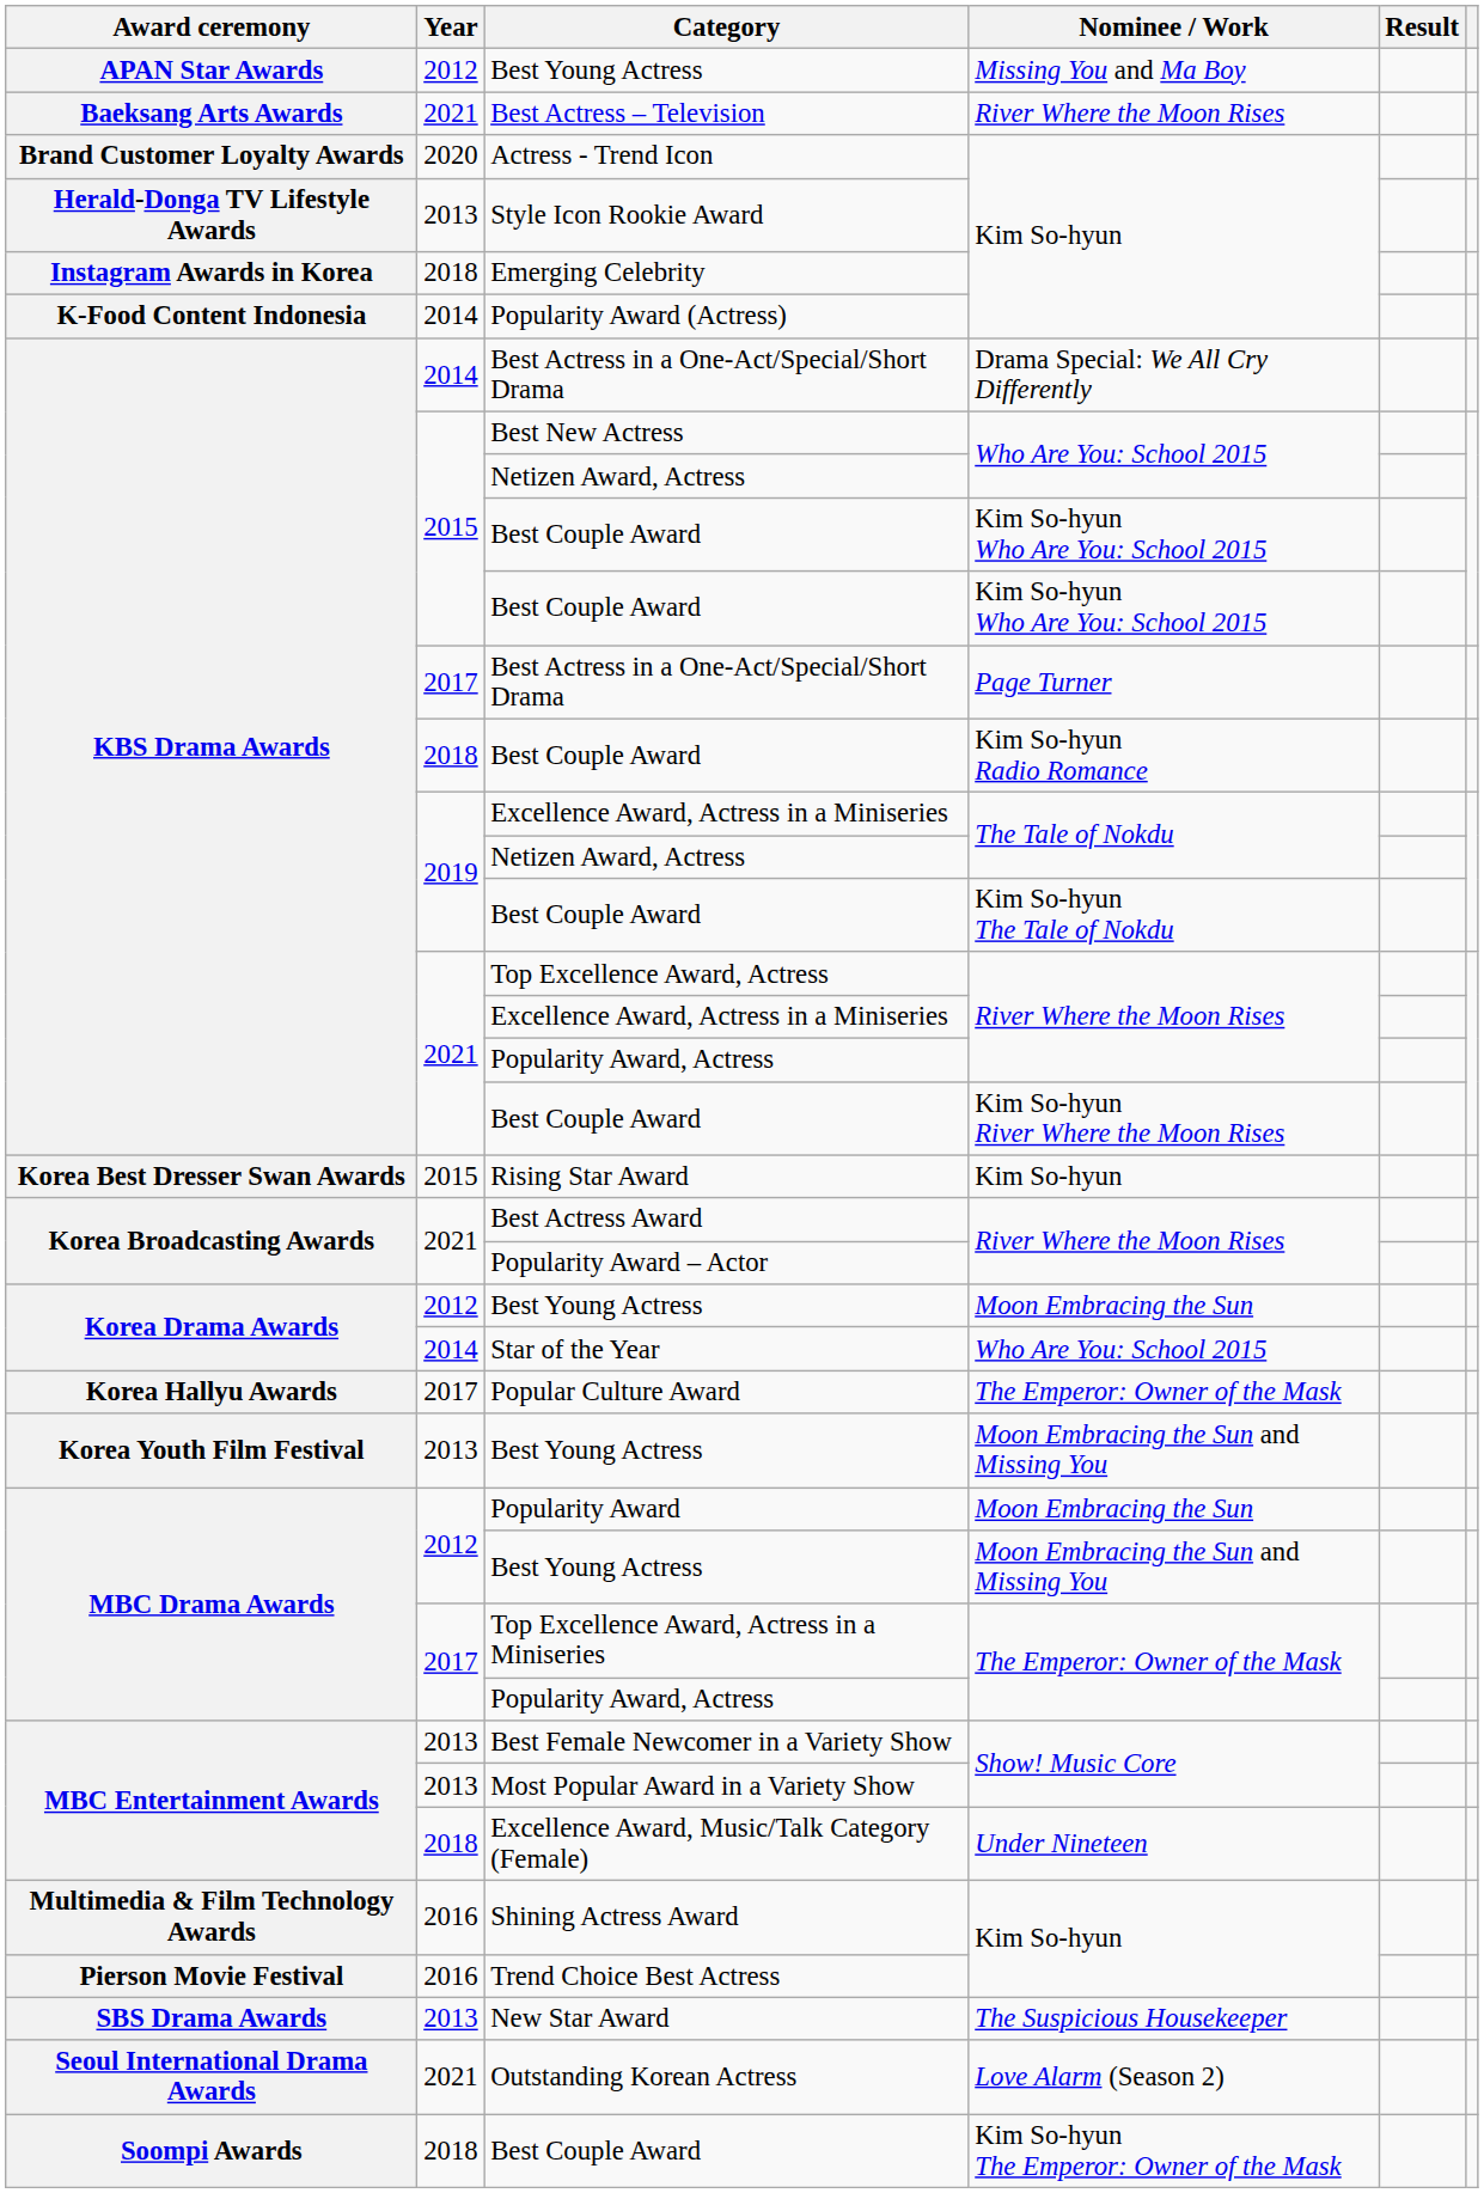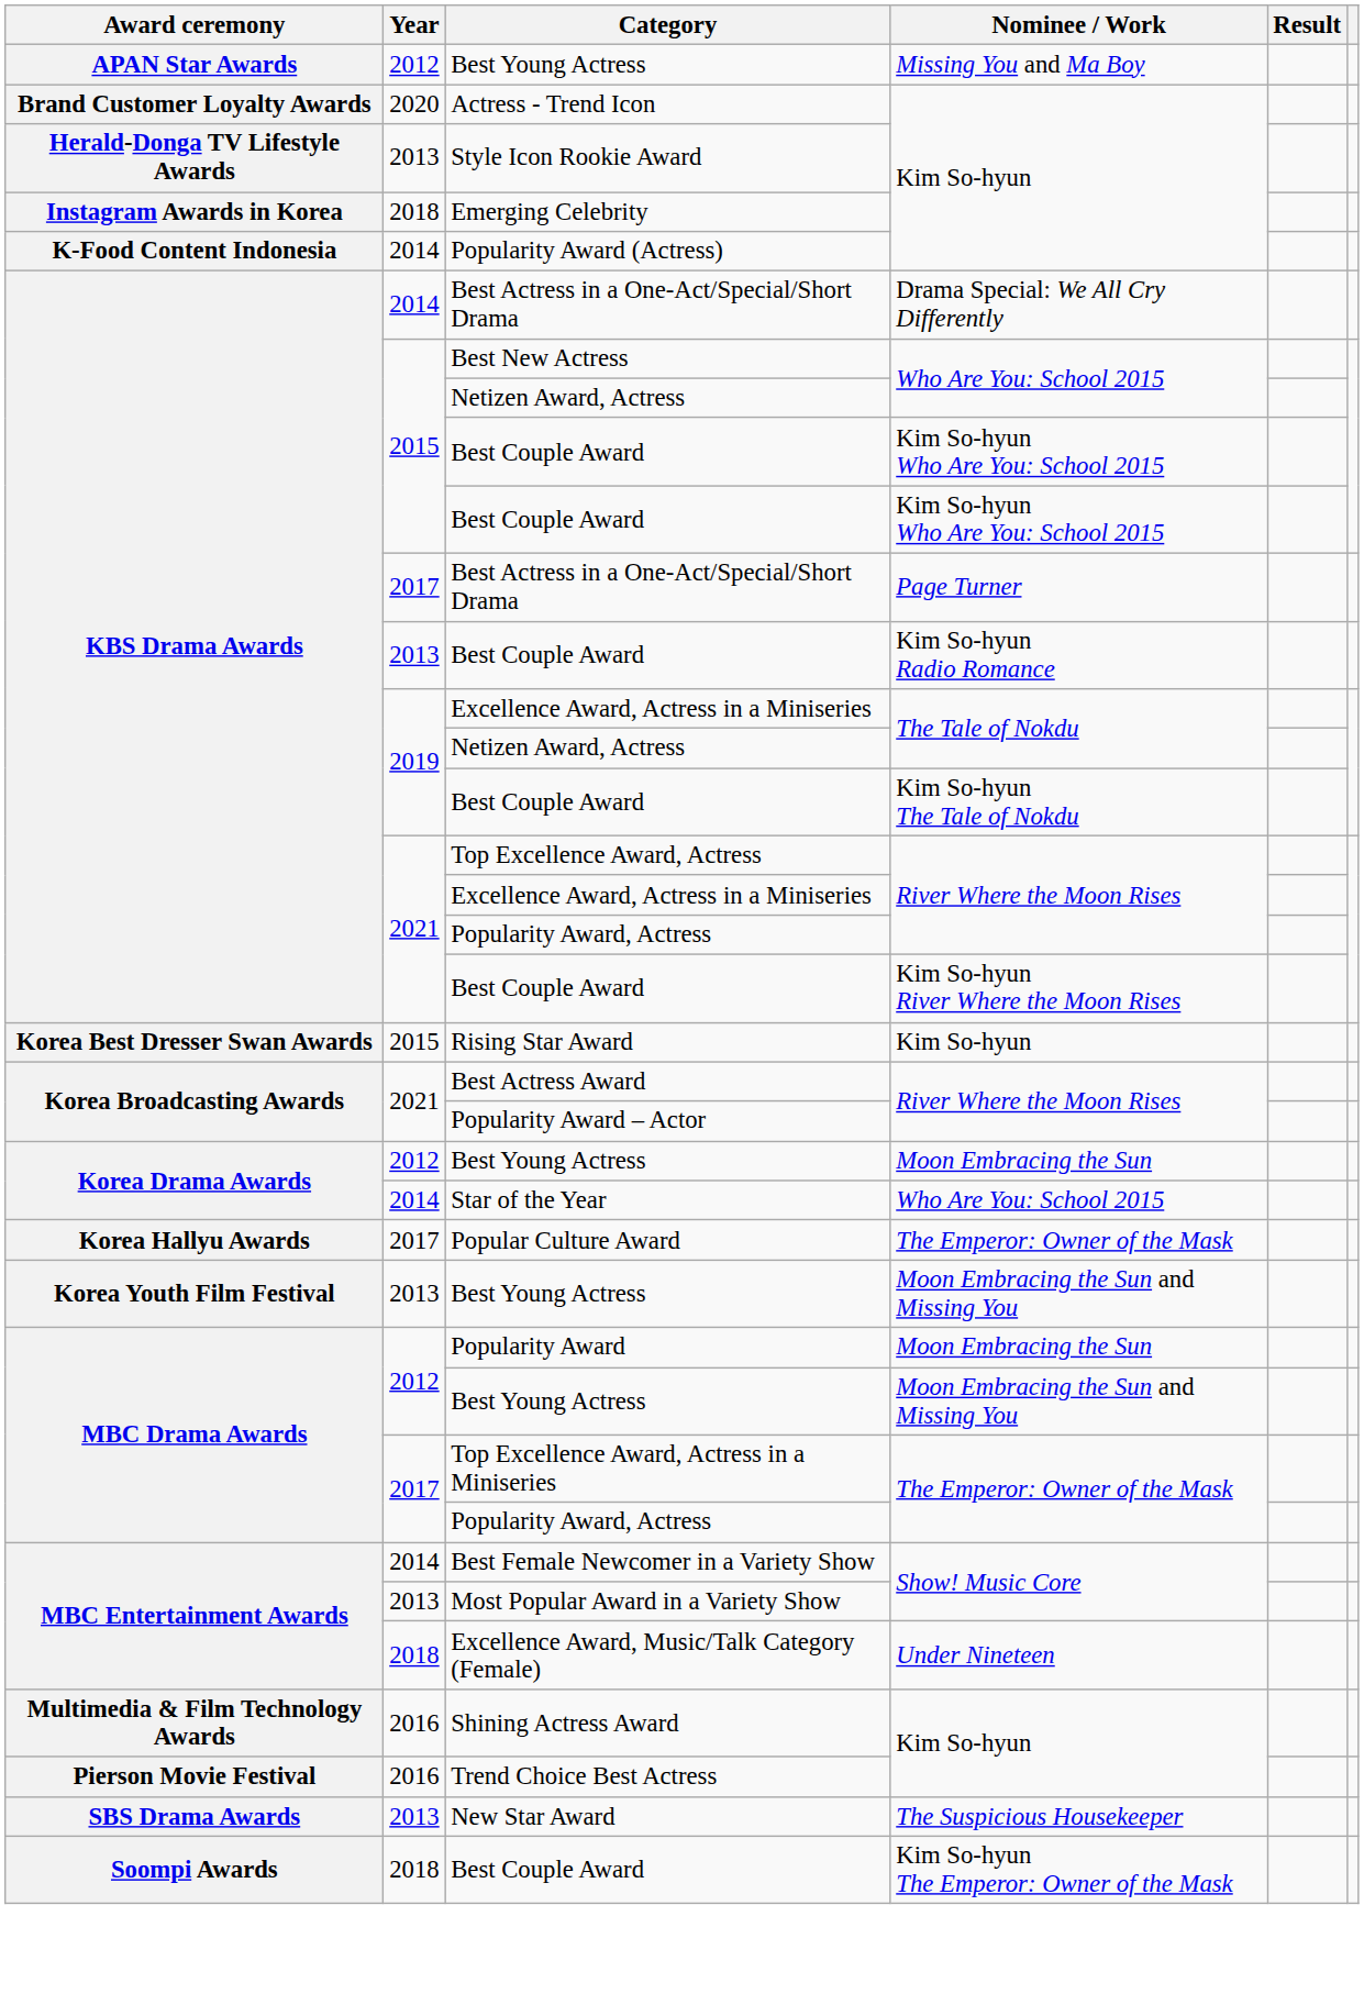- row: Baeksang Arts Awards | 2021 | Best Actress – Television | River Where the Moon Rises
Best Couple Award / Kim So-hyun Radio Romance | Year: 2018 -> 2013
Best Female Newcomer in a Variety Show | Year: 2013 -> 2014
- row: Seoul International Drama Awards | 2021 | Outstanding Korean Actress | Love Alarm (Season 2)
